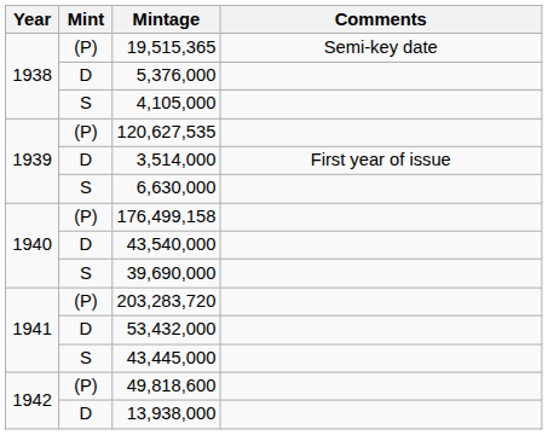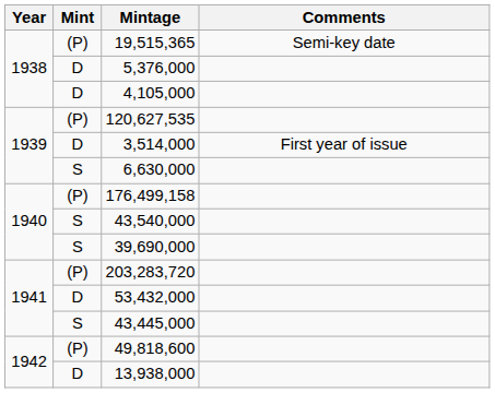4,105,000 | Mint: S -> D
43,540,000 | Mint: D -> S
